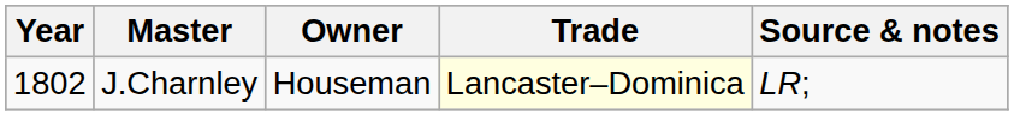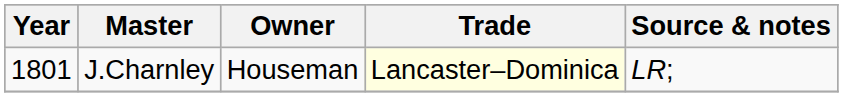J.Charnley | Year: 1802 -> 1801
